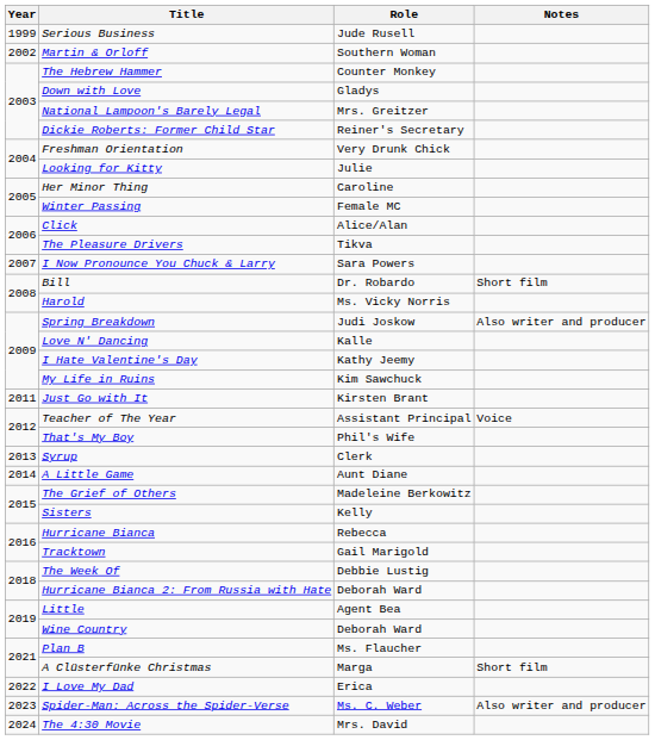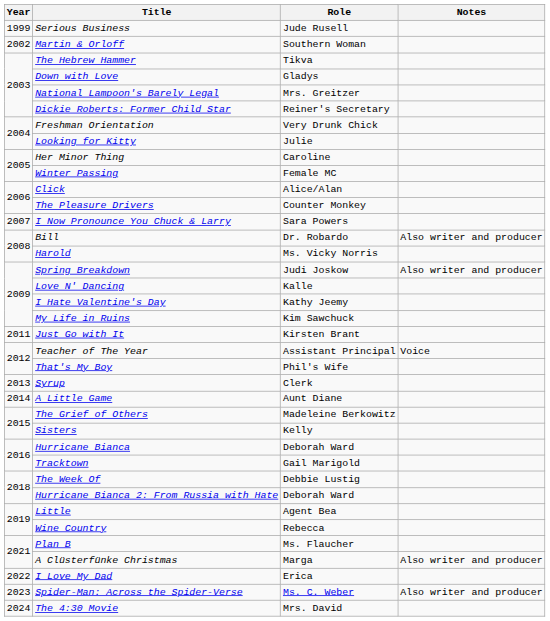The Hebrew Hammer | Role: Counter Monkey -> Tikva
The Pleasure Drivers | Role: Tikva -> Counter Monkey
Bill | Notes: Short film -> Also writer and producer
Hurricane Bianca | Role: Rebecca -> Deborah Ward
Wine Country | Role: Deborah Ward -> Rebecca
A Clüsterfünke Christmas | Notes: Short film -> Also writer and producer
